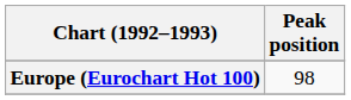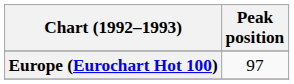Europe (Eurochart Hot 100) | Peak position: 98 -> 97
